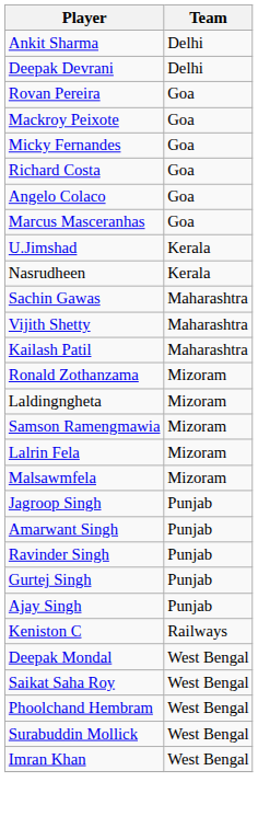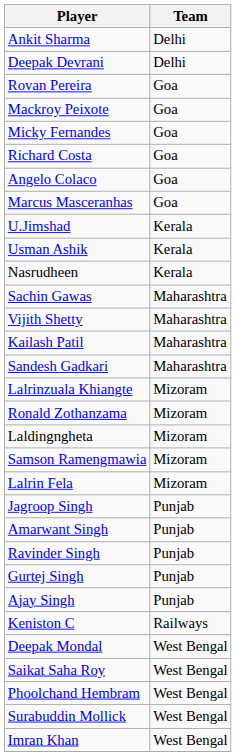+ row: Usman Ashik | Kerala
+ row: Sandesh Gadkari | Maharashtra
+ row: Lalrinzuala Khiangte | Mizoram
- row: Malsawmfela | Mizoram
